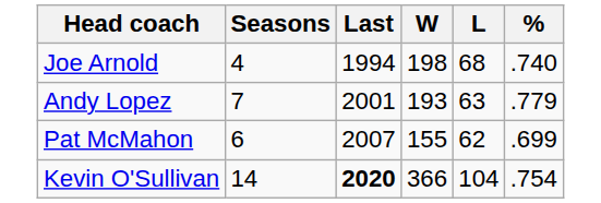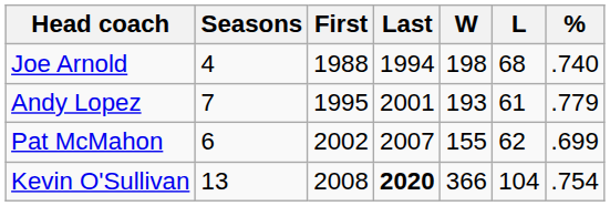+ column: First | 1988 | 1995 | 2002 | 2008
Andy Lopez | L: 63 -> 61
Kevin O'Sullivan | Seasons: 14 -> 13
